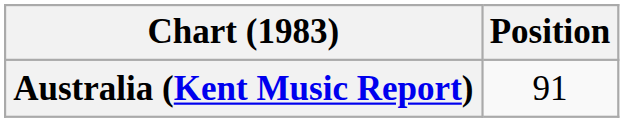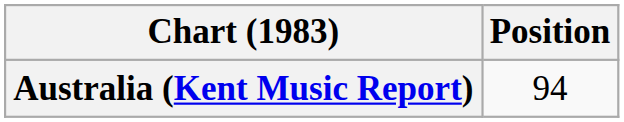Australia (Kent Music Report) | Position: 91 -> 94
